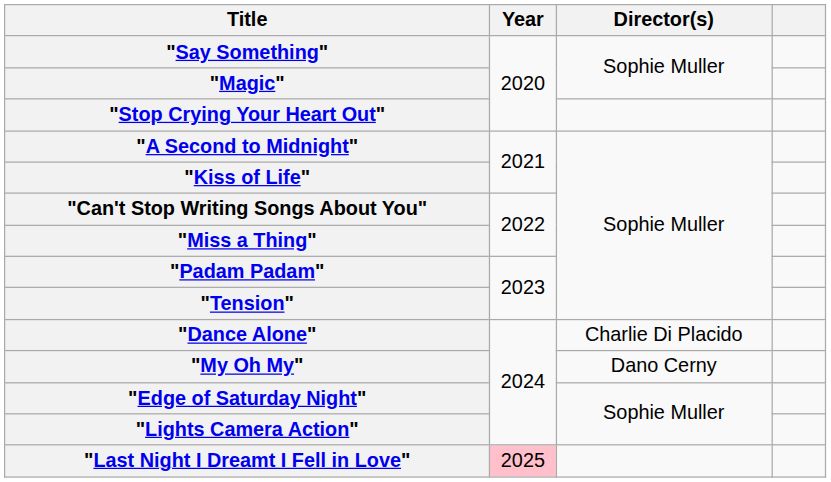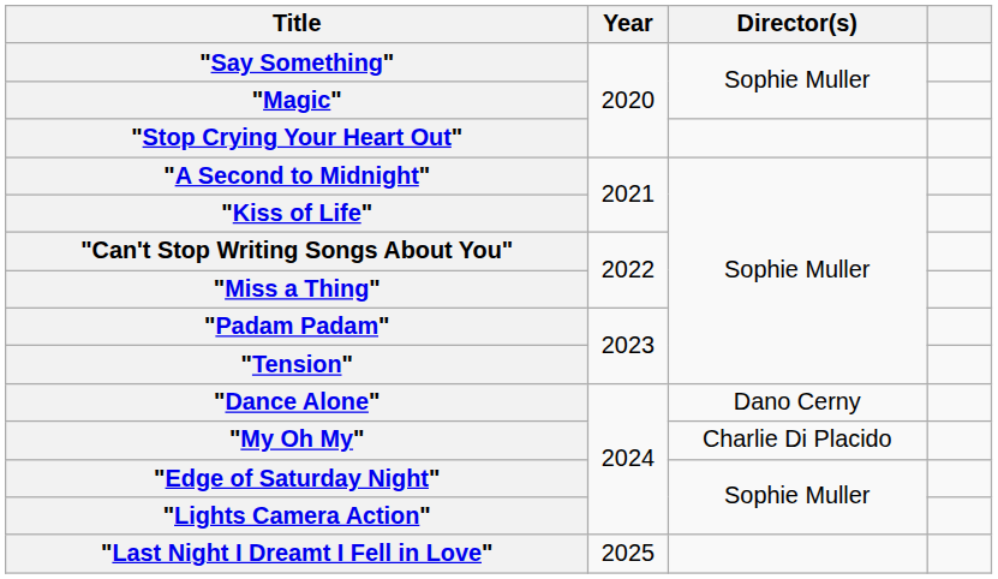"Dance Alone" | Director(s): Charlie Di Placido -> Dano Cerny
"My Oh My" | Director(s): Dano Cerny -> Charlie Di Placido
"Last Night I Dreamt I Fell in Love" | Year: pink background -> no background
